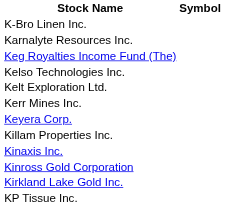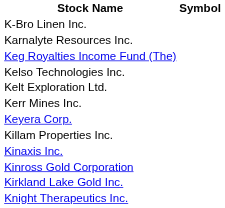+ row: Knight Therapeutics Inc.
- row: KP Tissue Inc.
